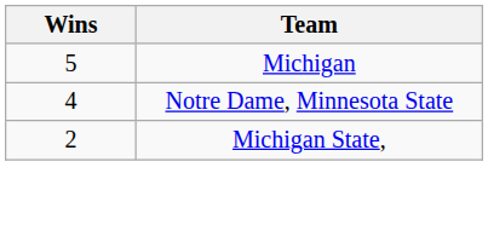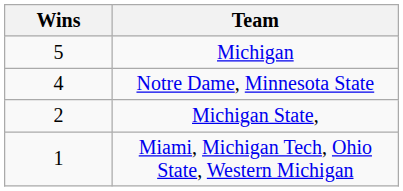+ row: 1 | Miami, Michigan Tech, Ohio State, Western Michigan
